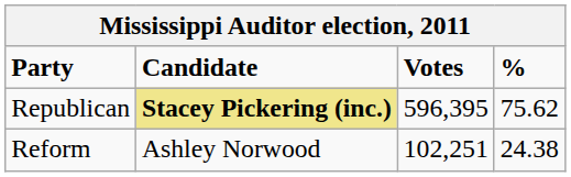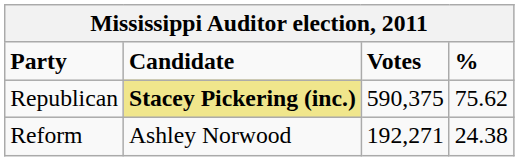Republican | Votes: 596,395 -> 590,375
Reform | Votes: 102,251 -> 192,271
